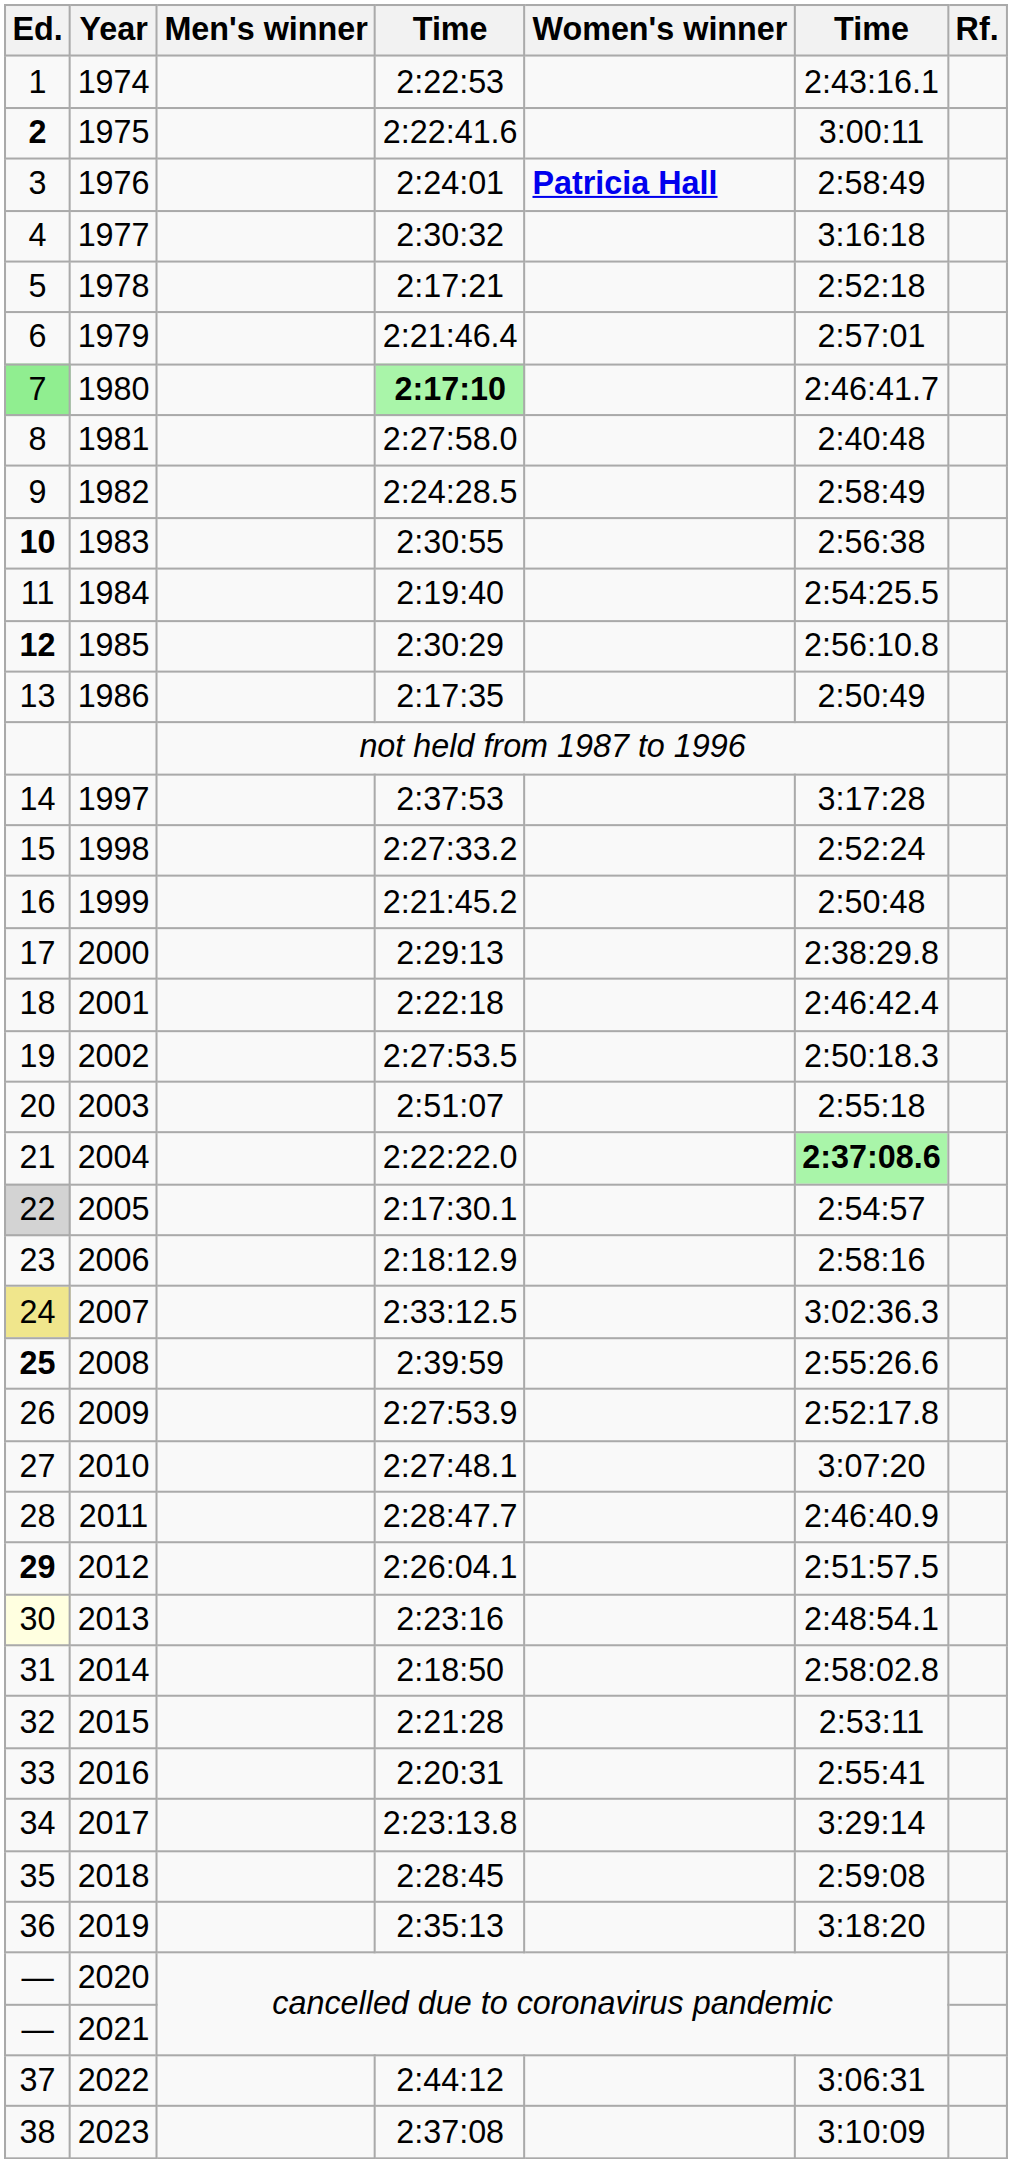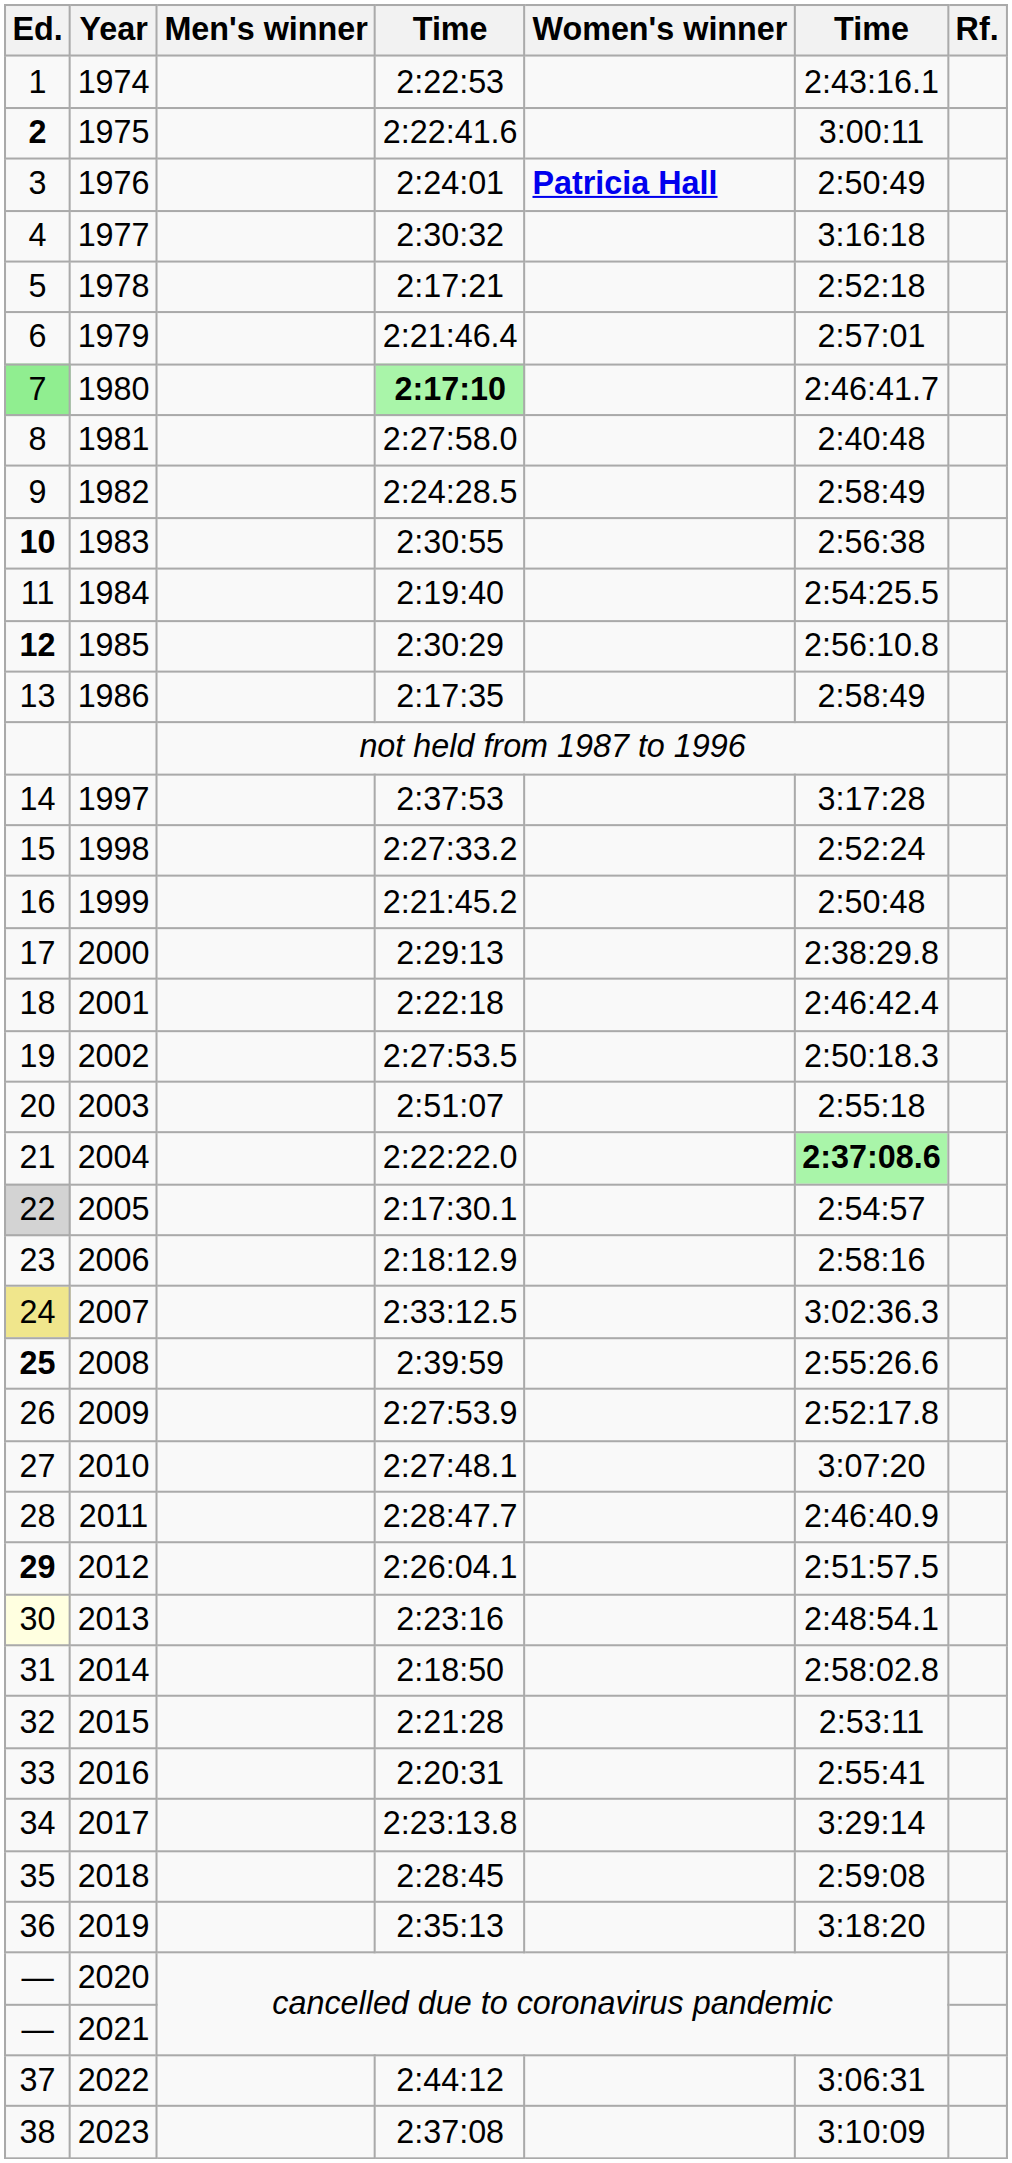1976 | column 6: 2:58:49 -> 2:50:49
1986 | column 6: 2:50:49 -> 2:58:49
